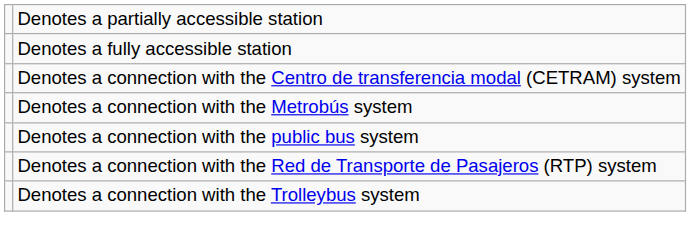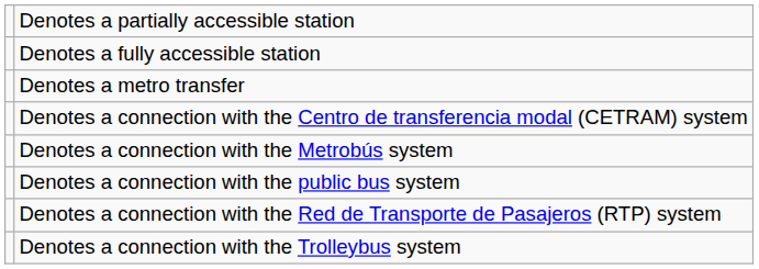+ row: Denotes a metro transfer
